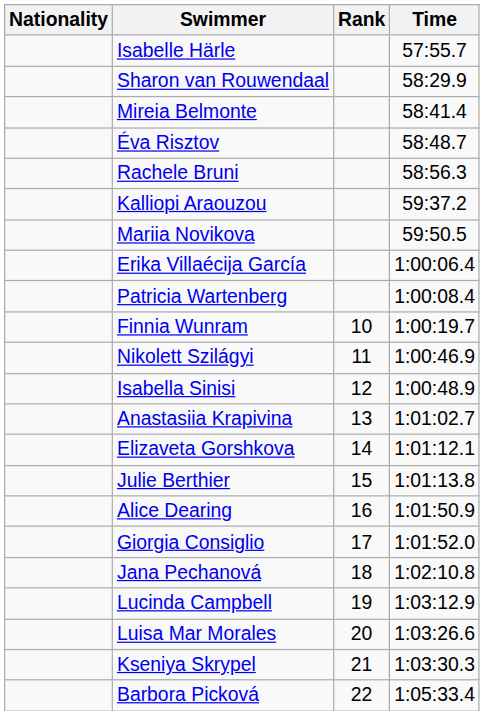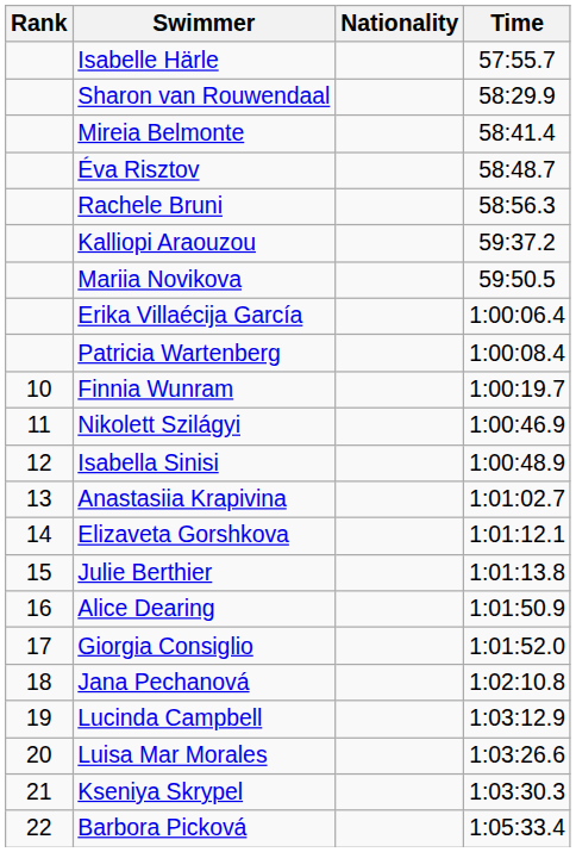columns swapped: Rank <-> Nationality
